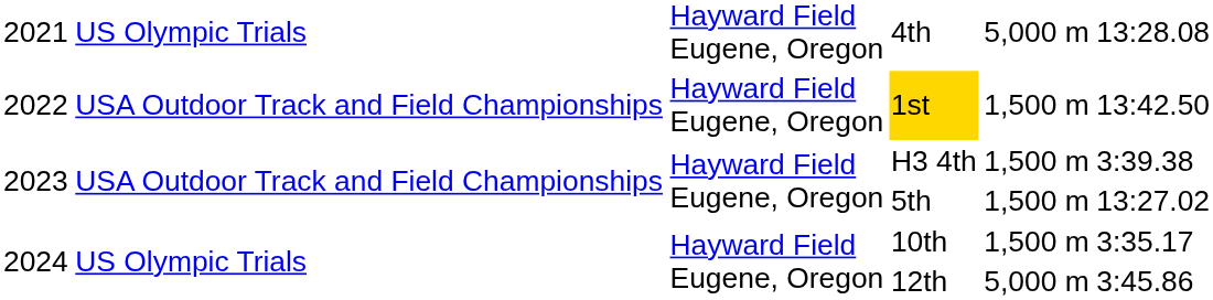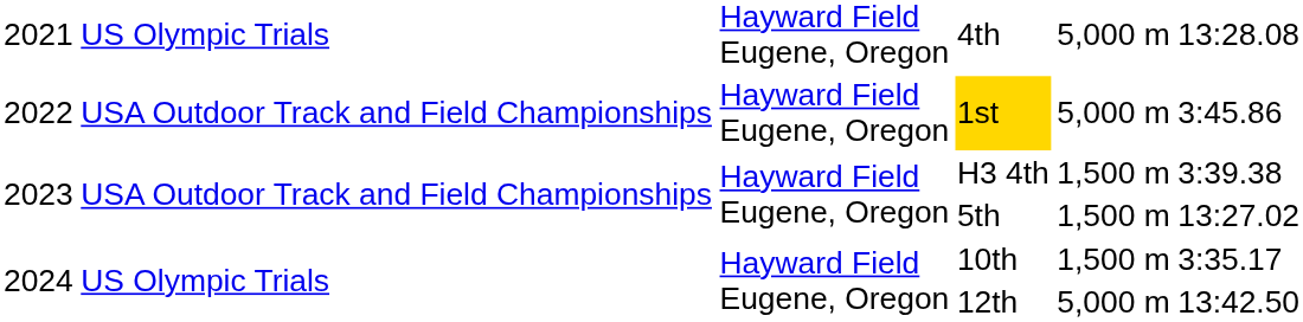1st | column 5: 1,500 m -> 5,000 m
1st | column 6: 13:42.50 -> 3:45.86
12th | column 6: 3:45.86 -> 13:42.50
